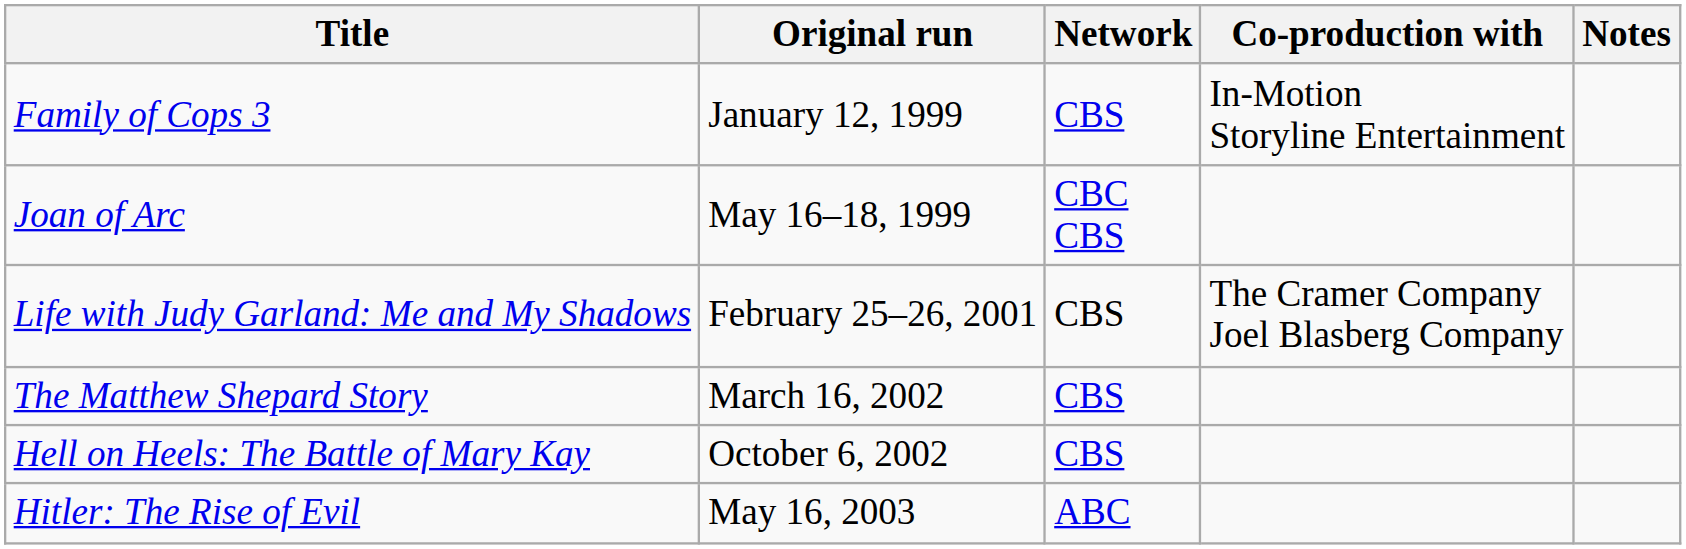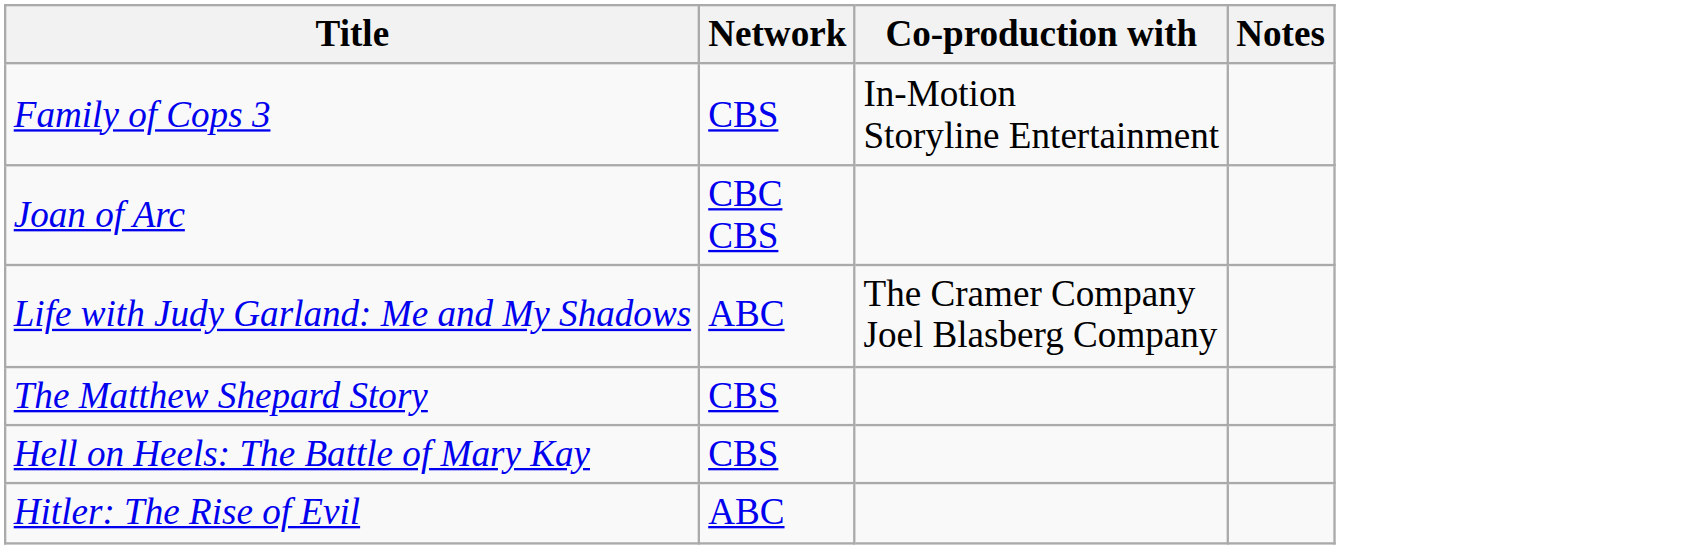- column: Original run | January 12, 1999 | May 16–18, 1999 | February 25–26, 2001 | March 16, 2002 | October 6, 2002 | May 16, 2003
Life with Judy Garland: Me and My Shadows | Network: CBS -> ABC
